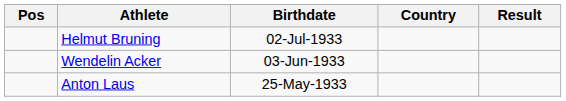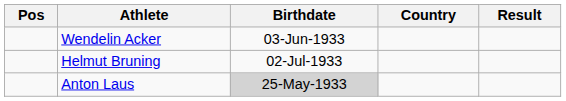rows swapped: Helmut Bruning <-> Wendelin Acker
Anton Laus | Birthdate: no background -> lightgrey background
